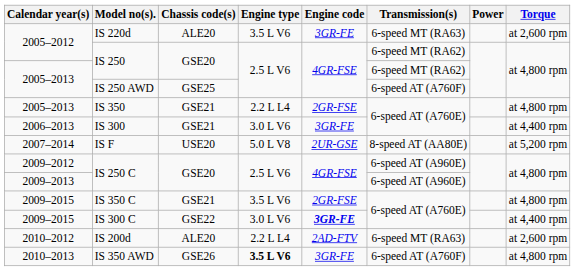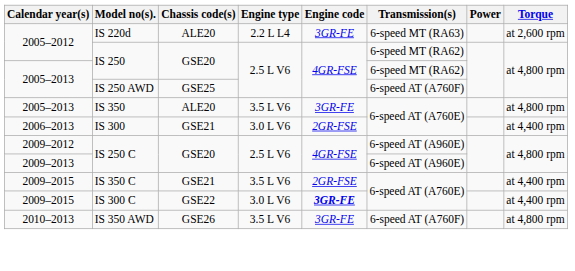IS 220d | Engine type: 3.5 L V6 -> 2.2 L L4
IS 350 | Chassis code(s): GSE21 -> ALE20
IS 350 | Engine type: 2.2 L L4 -> 3.5 L V6
IS 350 | Engine code: 2GR-FSE -> 3GR-FE
IS 300 | Engine code: 3GR-FE -> 2GR-FSE
- row: 2007–2014 | IS F | USE20 | 5.0 L V8 | 2UR-GSE | 8-speed AT (AA80E) | at 5,200 rpm
IS 350 C | Torque: at 4,800 rpm -> at 4,400 rpm
- row: 2010–2012 | IS 200d | ALE20 | 2.2 L L4 | 2AD-FTV | 6-speed MT (RA63) | at 2,600 rpm
IS 350 AWD | Engine type: bold -> normal
